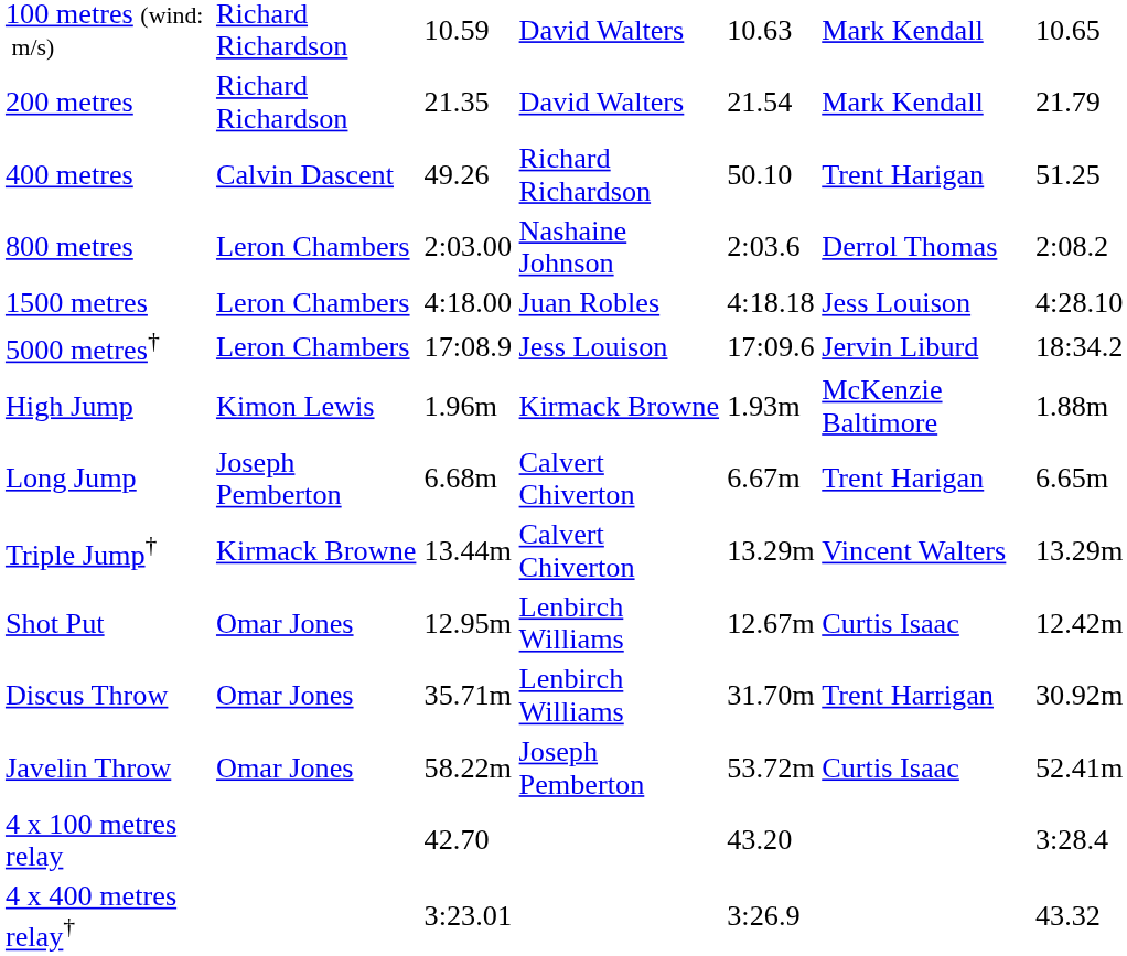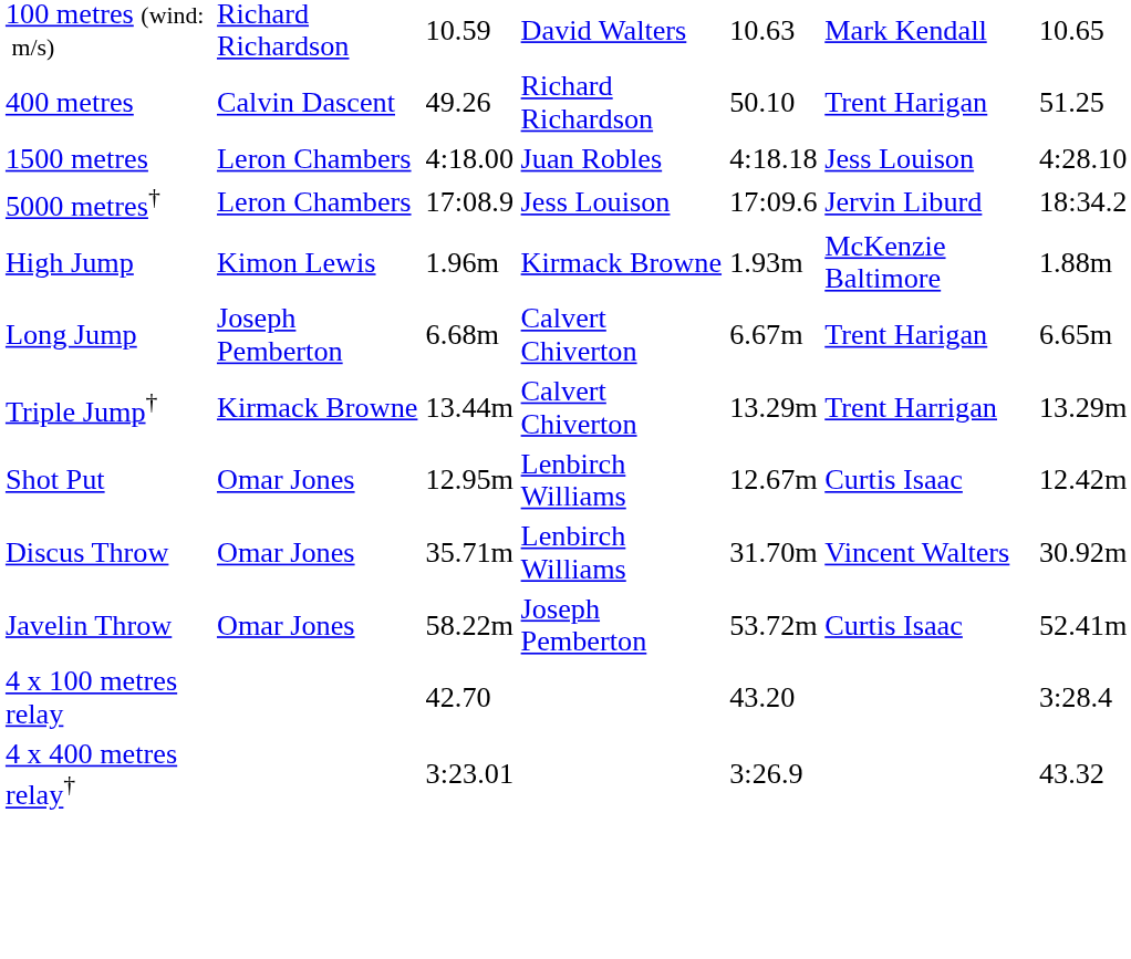- row: 200 metres | Richard Richardson | 21.35 | David Walters | 21.54 | Mark Kendall | 21.79
- row: 800 metres | Leron Chambers | 2:03.00 | Nashaine Johnson | 2:03.6 | Derrol Thomas | 2:08.2
Triple Jump† | column 6: Vincent Walters -> Trent Harrigan
Discus Throw | column 6: Trent Harrigan -> Vincent Walters
